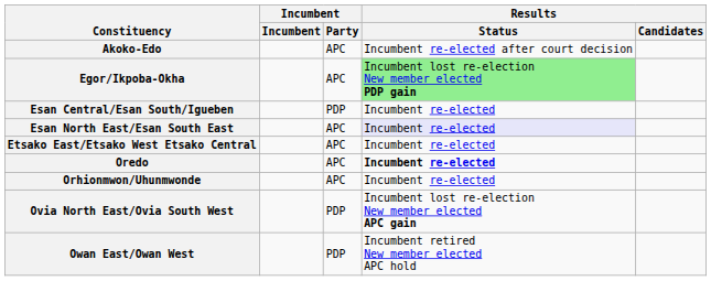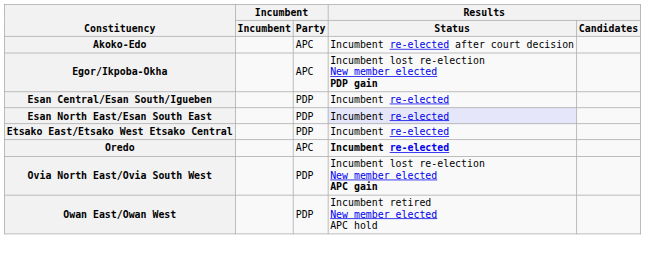Egor/Ikpoba-Okha | Results / Status: lightgreen background -> no background
Esan North East/Esan South East | Incumbent / Party: APC -> PDP
Etsako East/Etsako West Etsako Central | Incumbent / Party: APC -> PDP
- row: Orhionmwon/Uhunmwonde | APC | Incumbent re-elected
